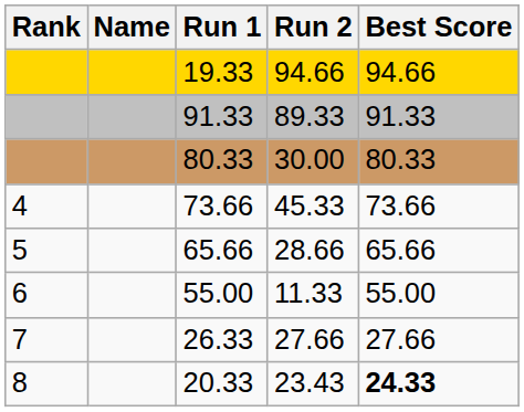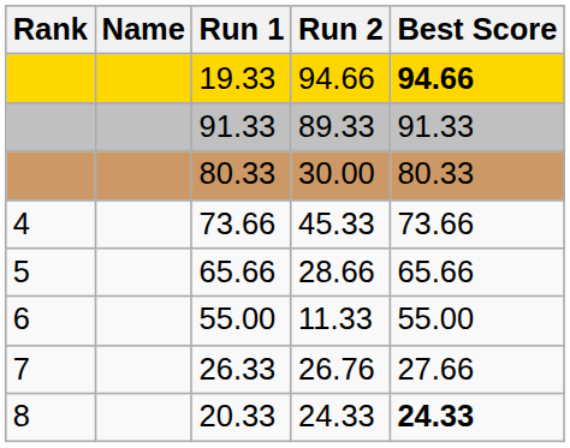19.33 | Best Score: normal -> bold
26.33 | Run 2: 27.66 -> 26.76
20.33 | Run 2: 23.43 -> 24.33
